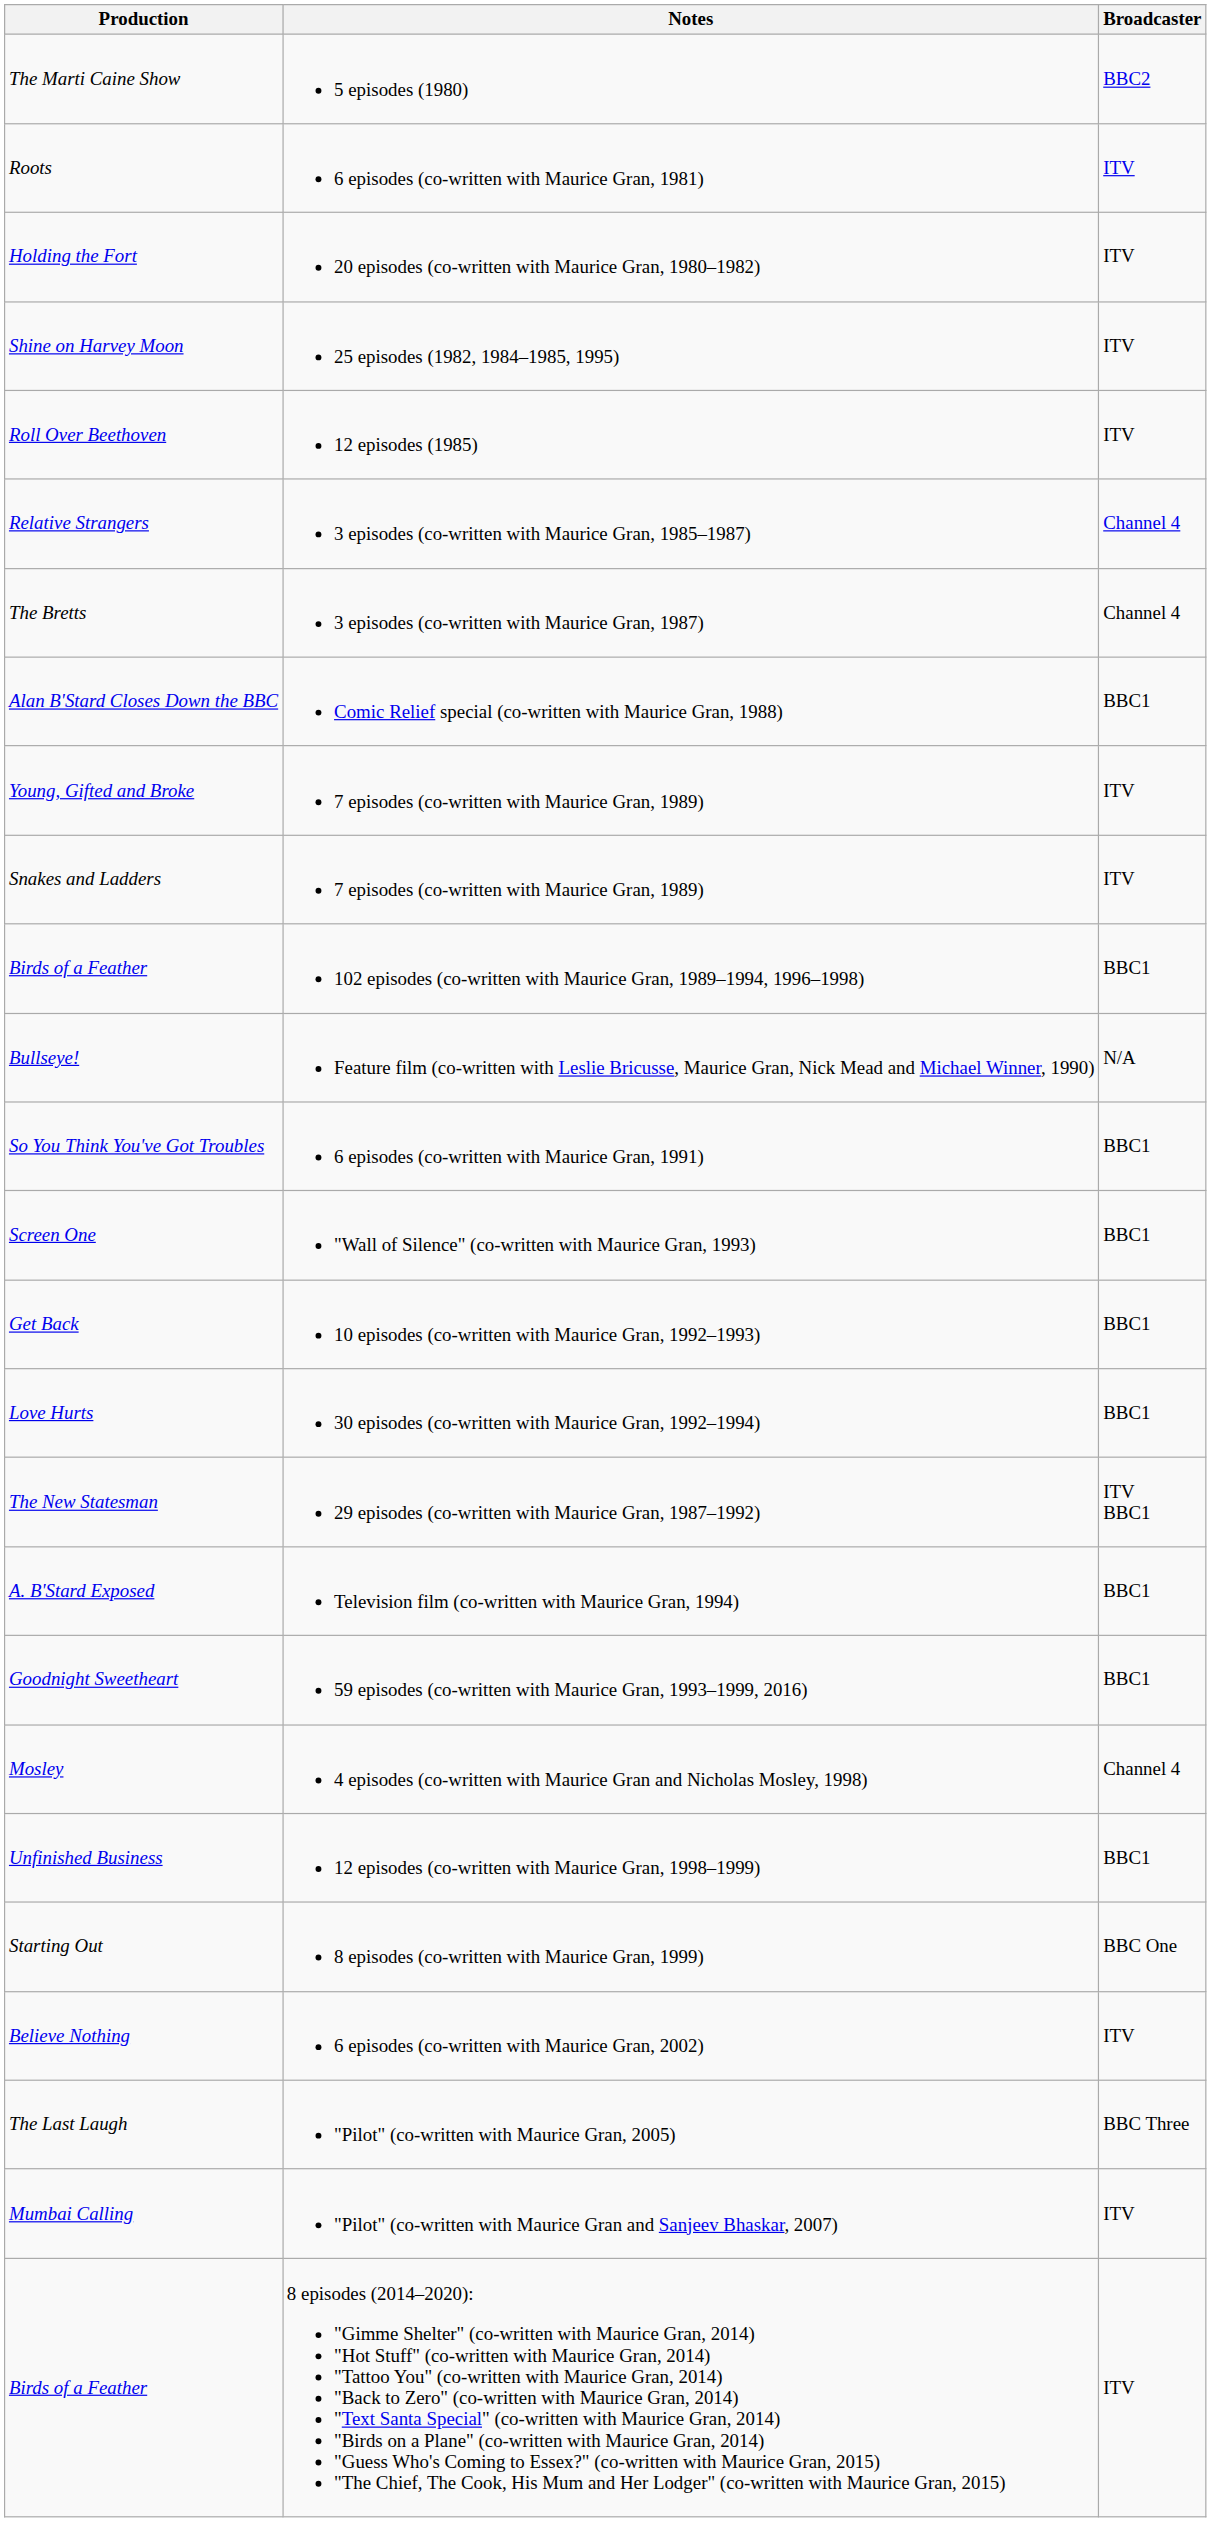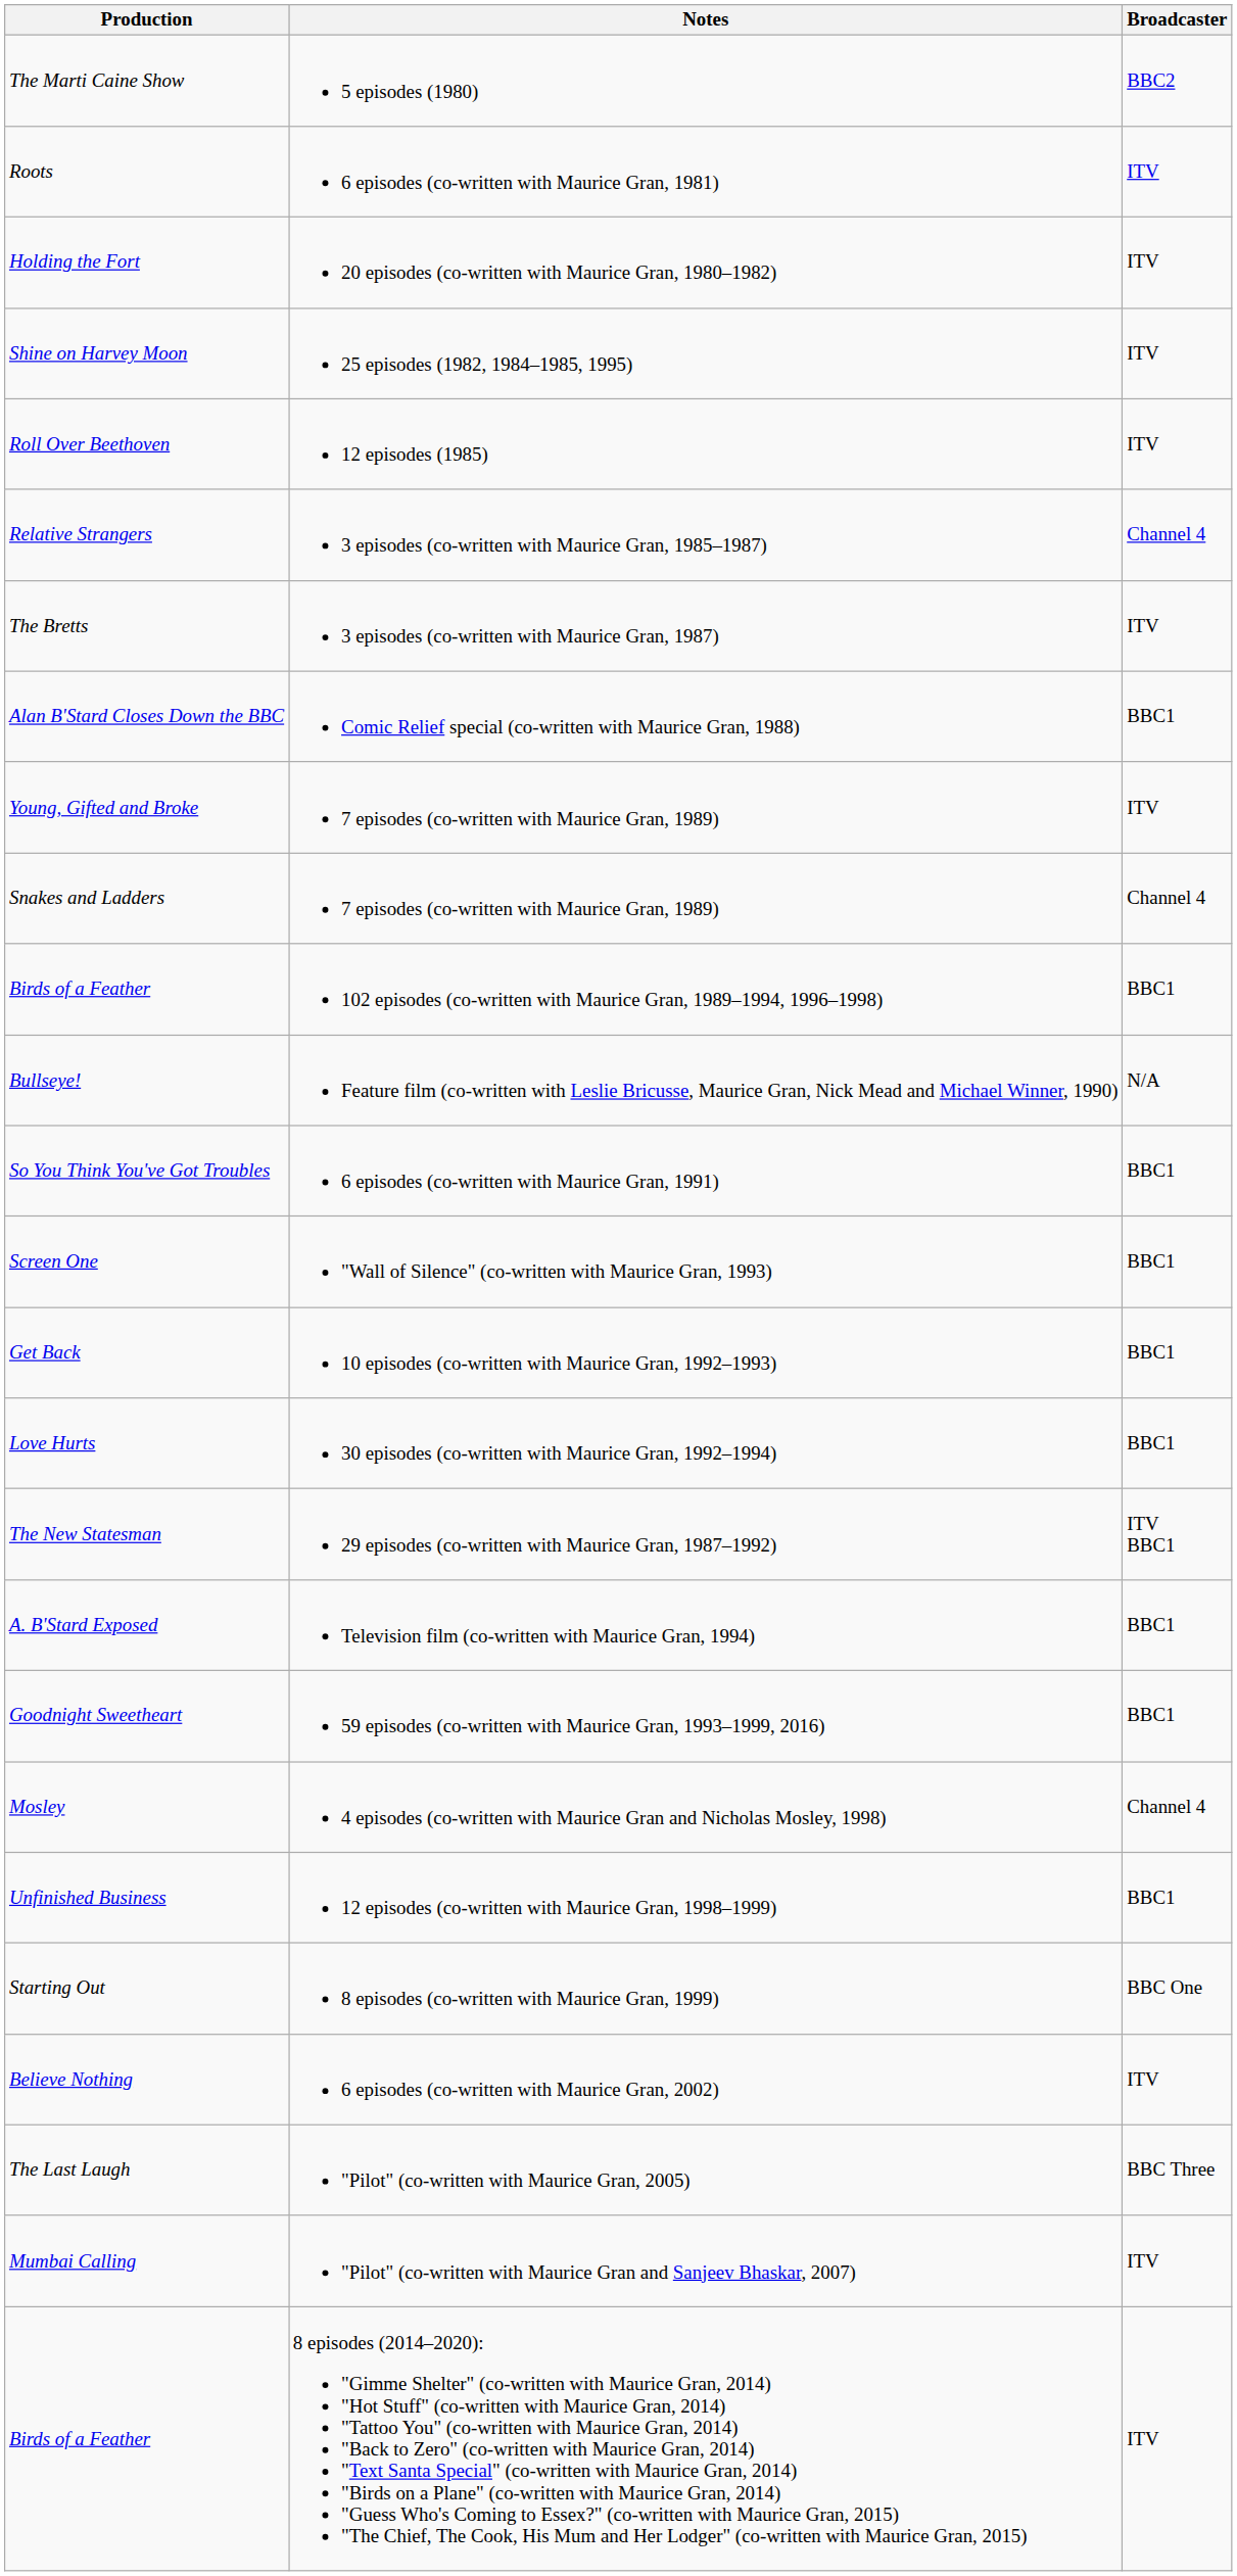The Bretts | Broadcaster: Channel 4 -> ITV
Snakes and Ladders | Broadcaster: ITV -> Channel 4
